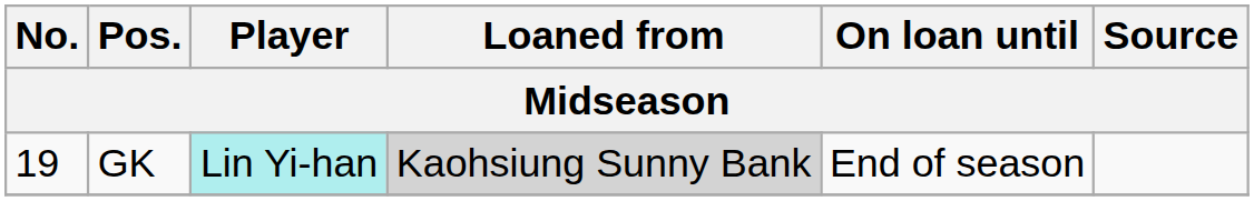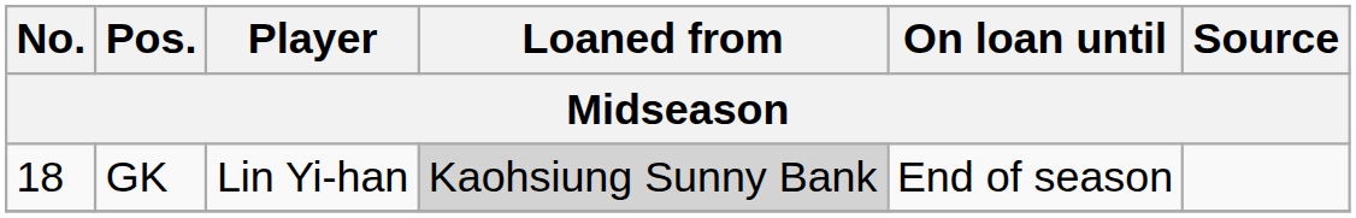GK | No.: 19 -> 18
GK | Player: paleturquoise background -> no background
